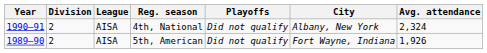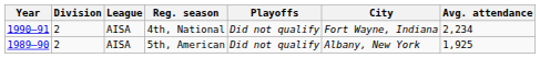4th, National | City: Albany, New York -> Fort Wayne, Indiana
4th, National | Avg. attendance: 2,324 -> 2,234
5th, American | City: Fort Wayne, Indiana -> Albany, New York
5th, American | Avg. attendance: 1,926 -> 1,925
